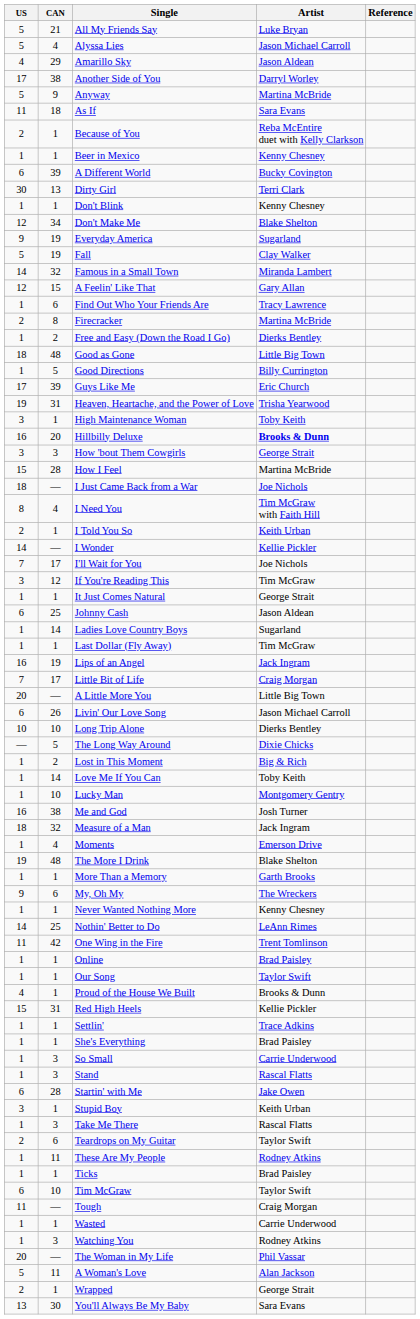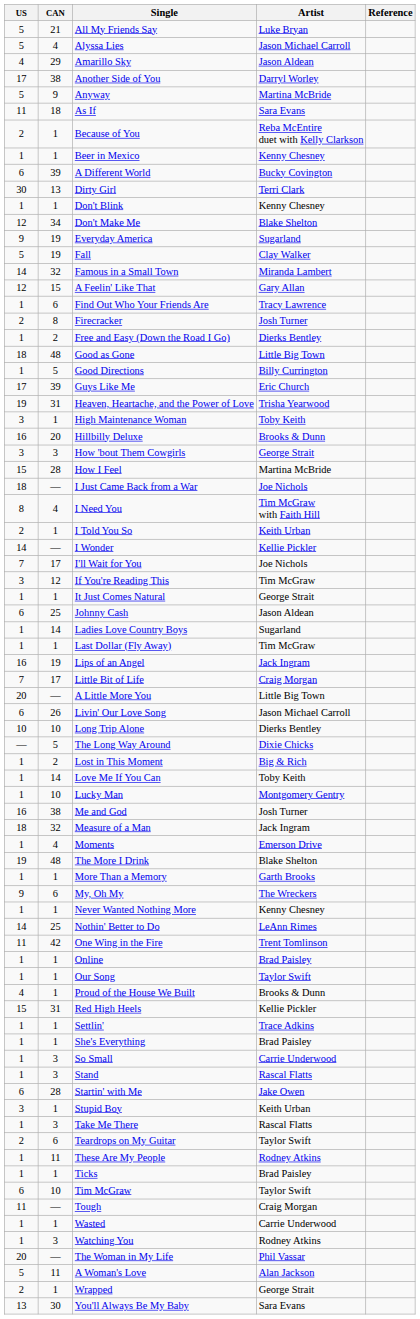Firecracker | Artist: Martina McBride -> Josh Turner
Hillbilly Deluxe | Artist: bold -> normal
